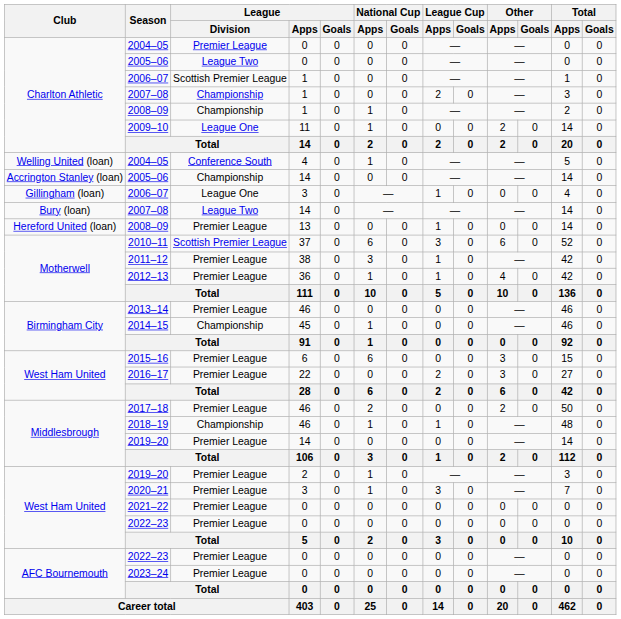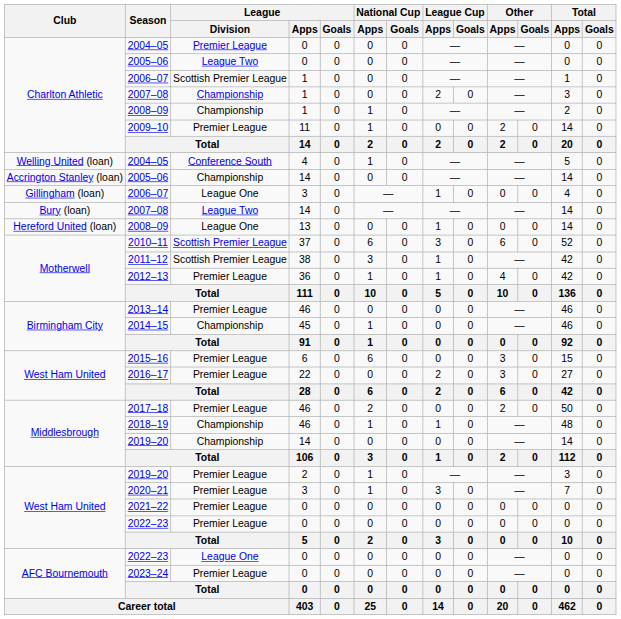2009–10 | League / Division: League One -> Premier League
Hereford United (loan) / 2008–09 | League / Division: Premier League -> League One
2011–12 | League / Division: Premier League -> Scottish Premier League
Middlesbrough / 2019–20 | League / Division: Premier League -> Championship
AFC Bournemouth / 2022–23 | League / Division: Premier League -> League One
